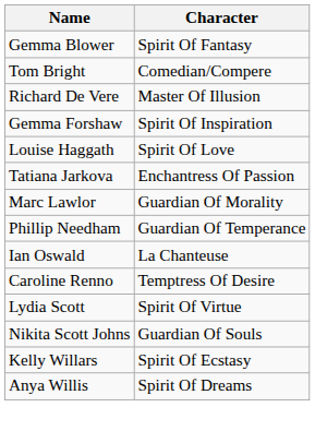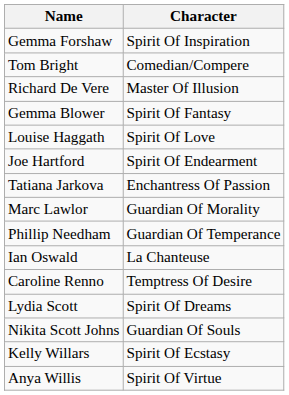rows swapped: Gemma Blower <-> Gemma Forshaw
+ row: Joe Hartford | Spirit Of Endearment
Lydia Scott | Character: Spirit Of Virtue -> Spirit Of Dreams
Anya Willis | Character: Spirit Of Dreams -> Spirit Of Virtue
